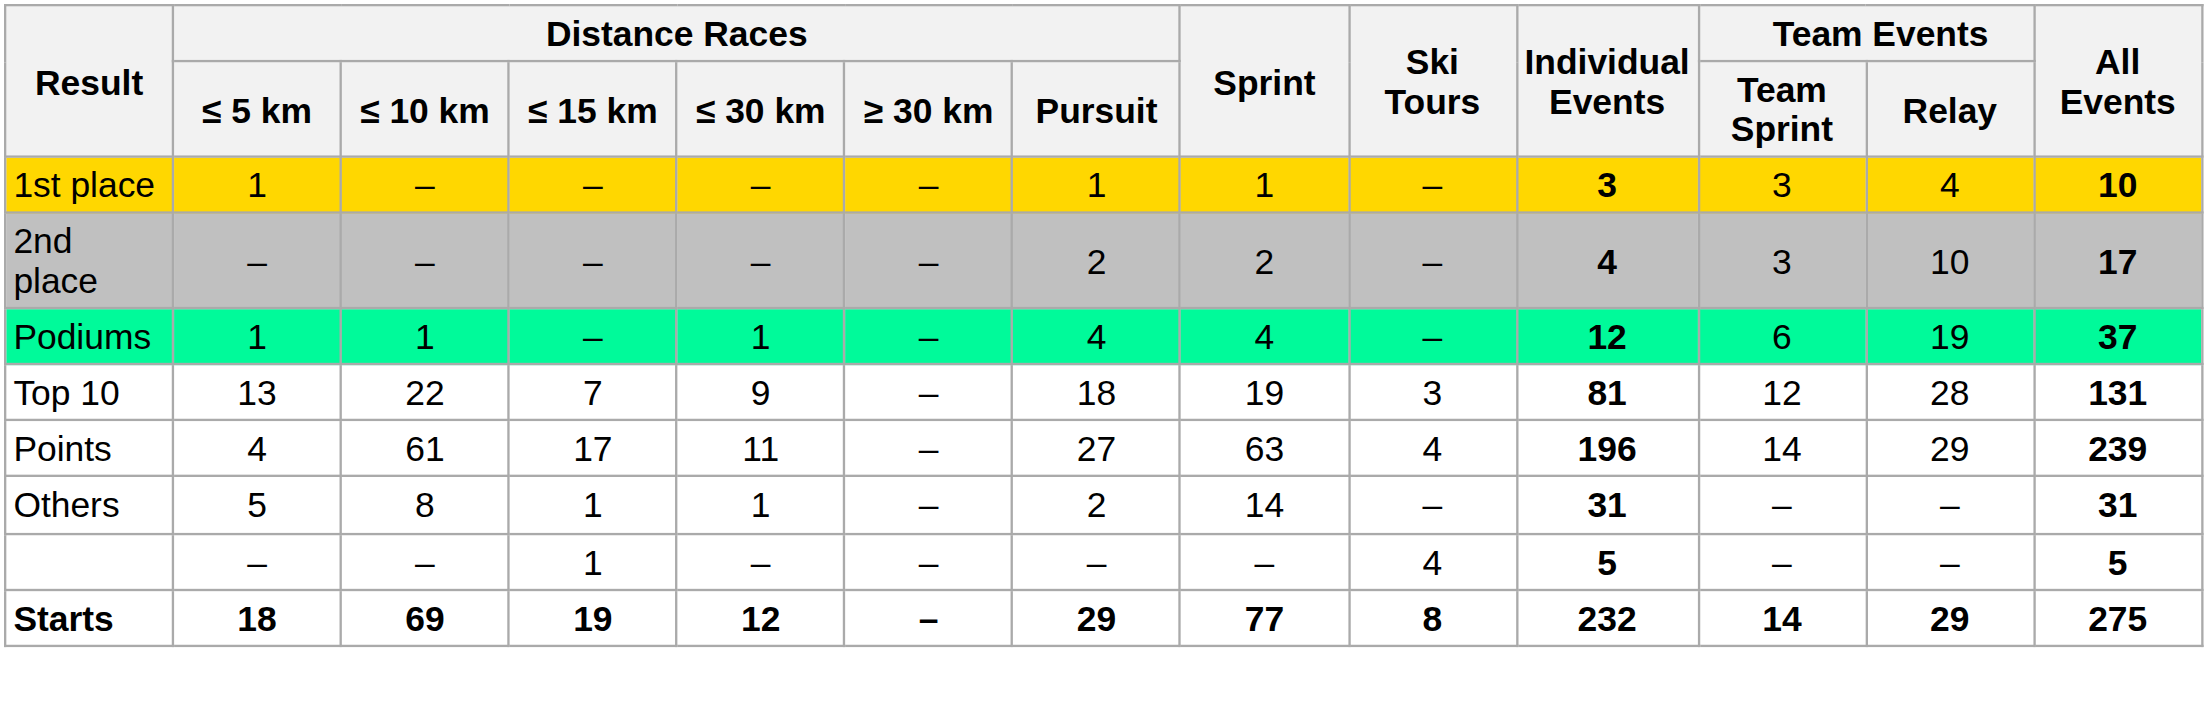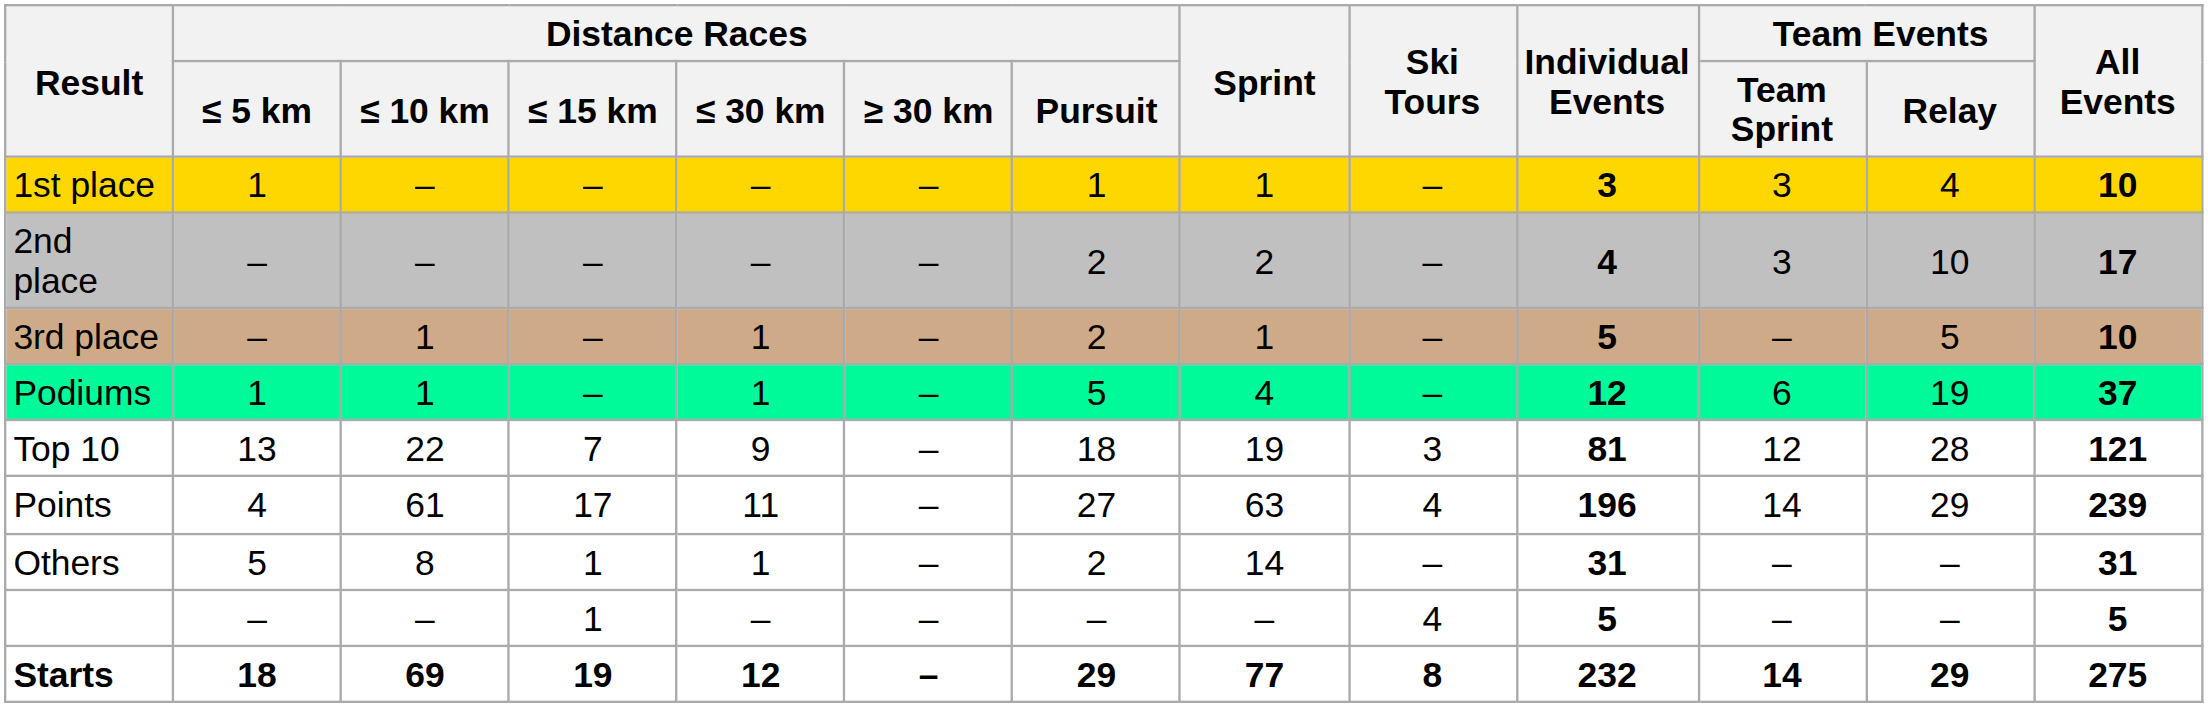+ row: 3rd place | – | 1 | – | 1 | – | 2 | 1 | – | 5 | – | 5 | 10
Podiums | Distance Races / Pursuit: 4 -> 5
Top 10 | All Events: 131 -> 121
